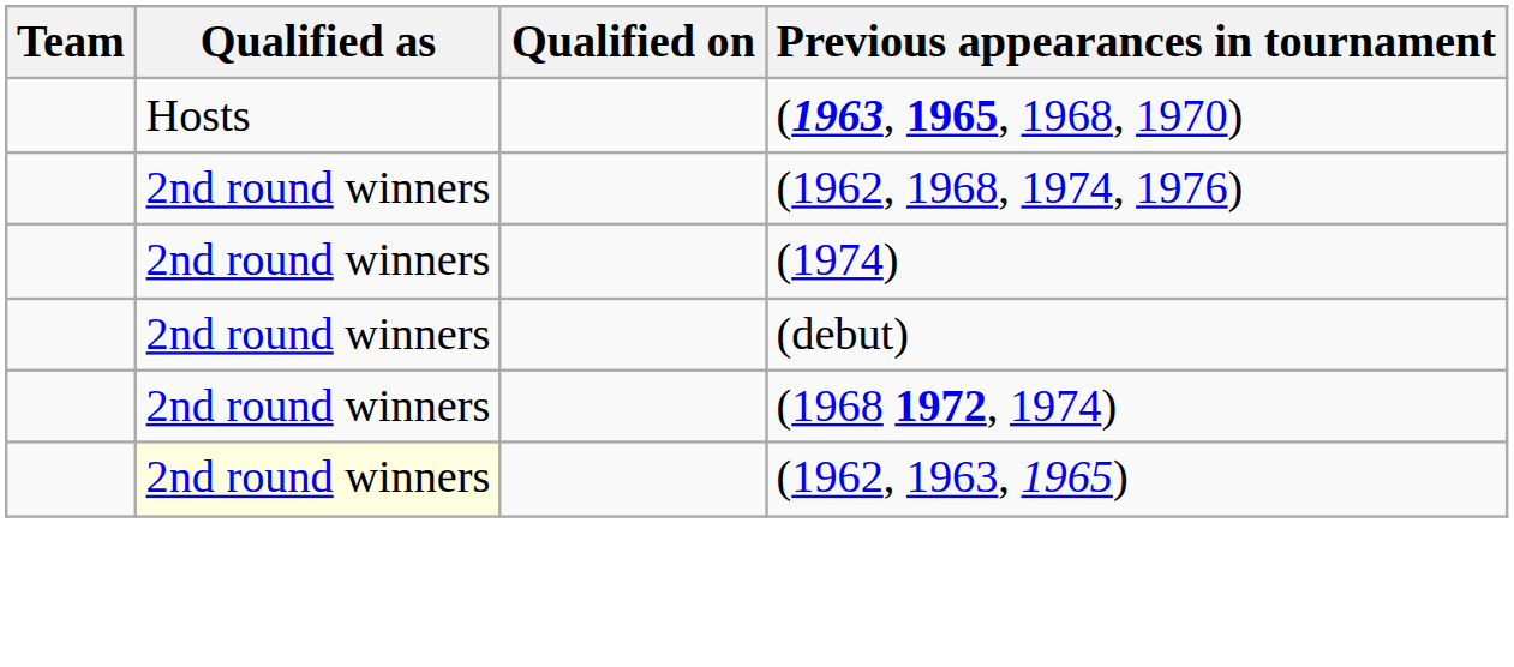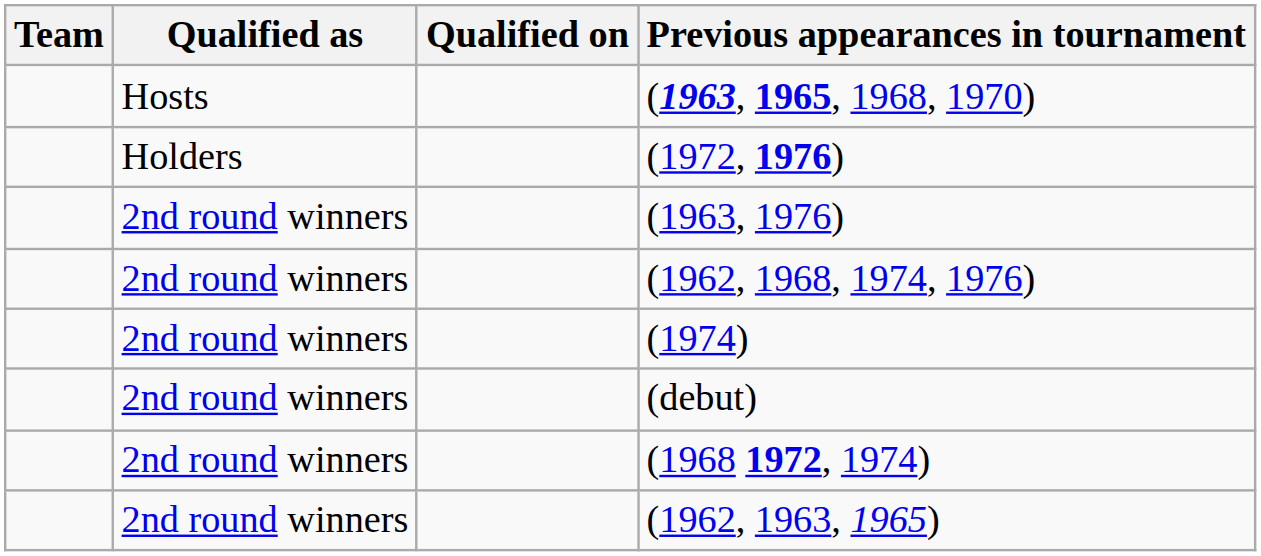+ row: Holders | (1972, 1976)
+ row: 2nd round winners | (1963, 1976)
(1962, 1963, 1965) | Qualified as: lightyellow background -> no background
